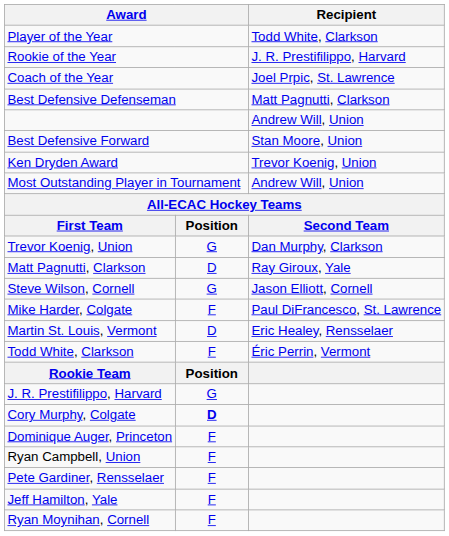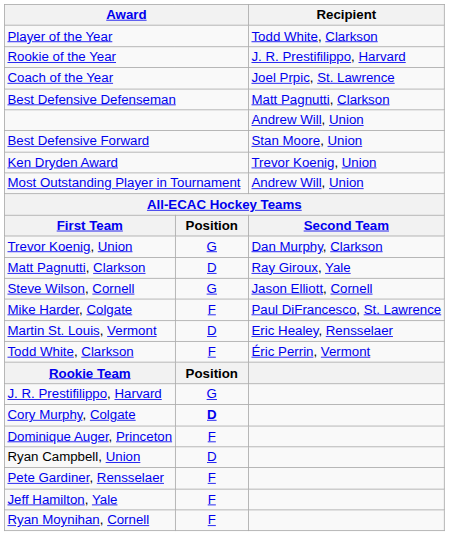Ryan Campbell, Union | column 2: F -> D
